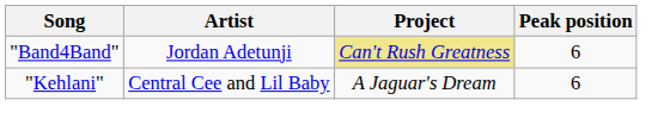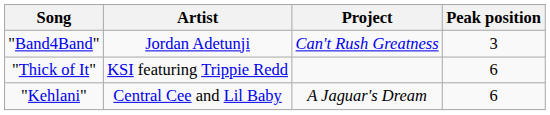"Band4Band" | Project: khaki background -> no background
"Band4Band" | Peak position: 6 -> 3
+ row: "Thick of It" | KSI featuring Trippie Redd | 6
